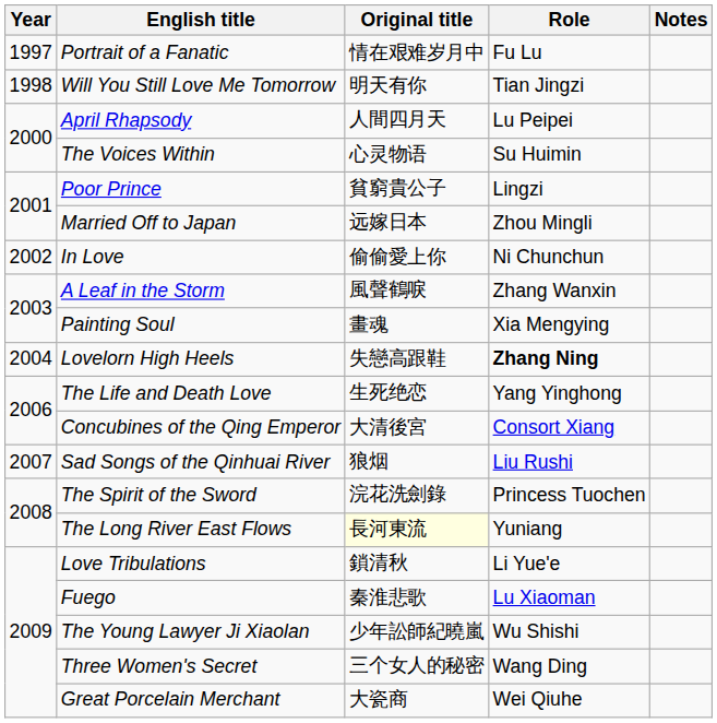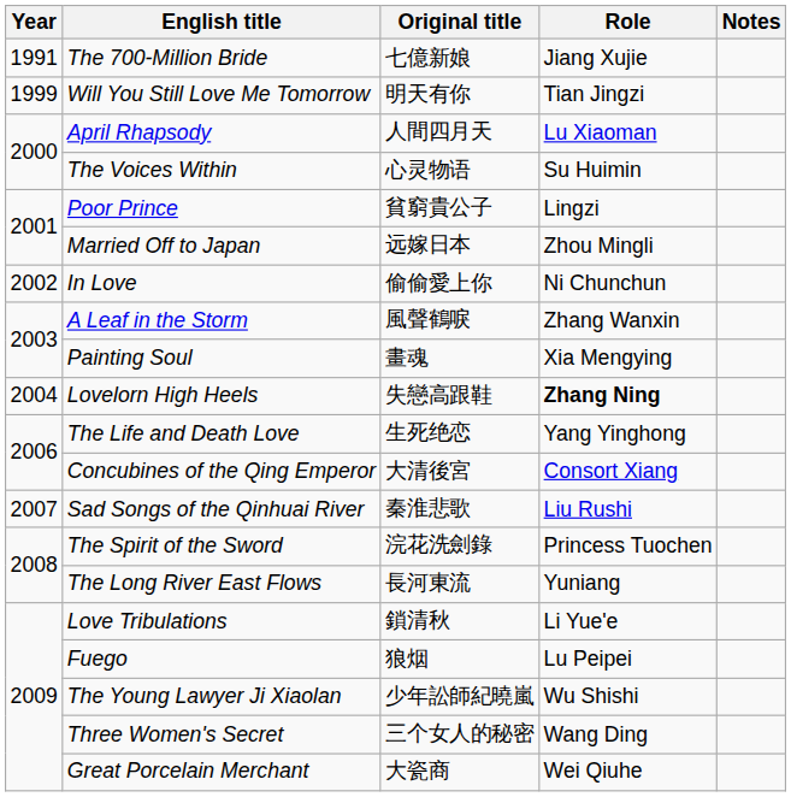+ row: 1991 | The 700-Million Bride | 七億新娘 | Jiang Xujie
- row: 1997 | Portrait of a Fanatic | 情在艰难岁月中 | Fu Lu
Will You Still Love Me Tomorrow | Year: 1998 -> 1999
April Rhapsody | Role: Lu Peipei -> Lu Xiaoman
Sad Songs of the Qinhuai River | Original title: 狼烟 -> 秦淮悲歌
The Long River East Flows | Original title: lightyellow background -> no background
Fuego | Original title: 秦淮悲歌 -> 狼烟
Fuego | Role: Lu Xiaoman -> Lu Peipei
